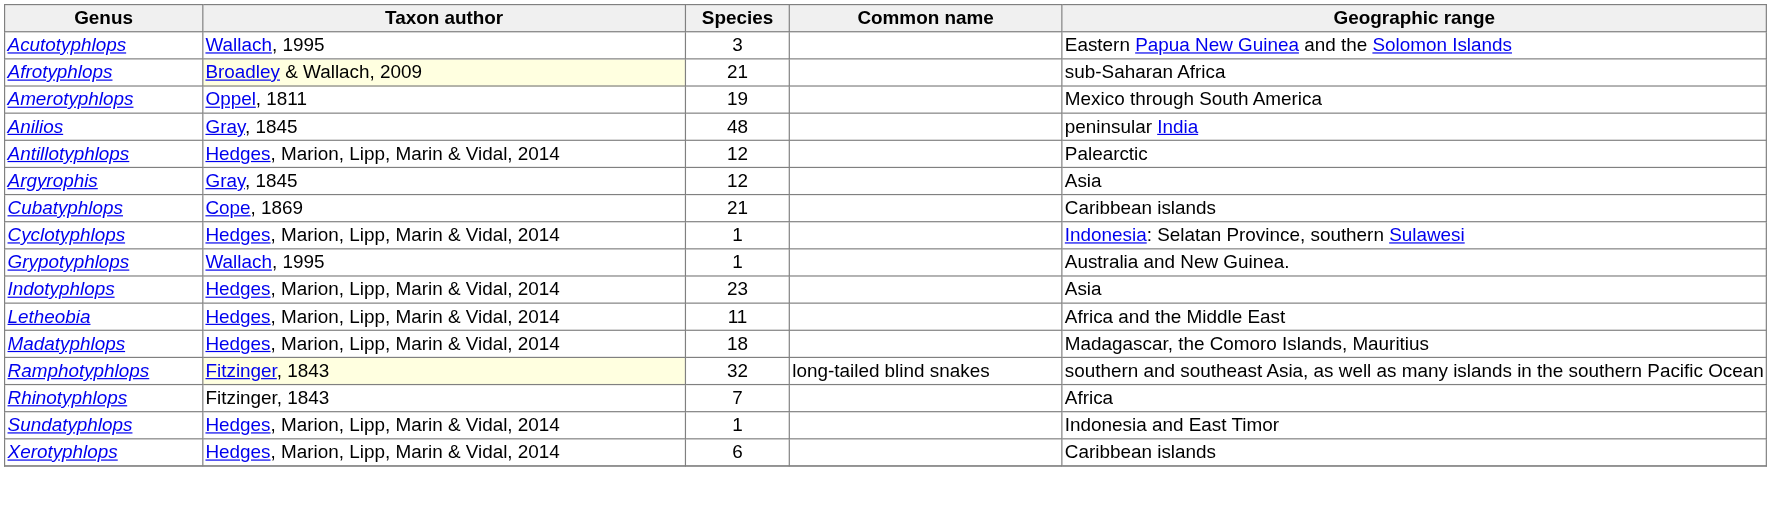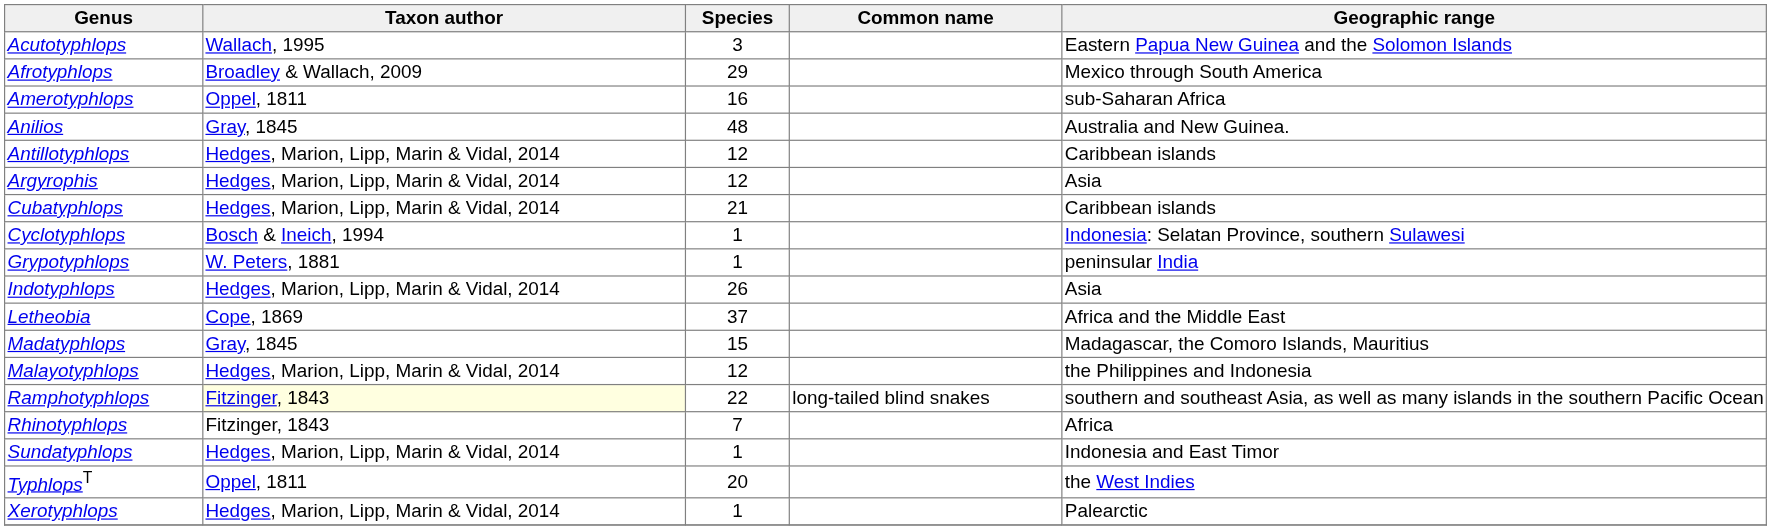Afrotyphlops | Taxon author: lightyellow background -> no background
Afrotyphlops | Species: 21 -> 29
Afrotyphlops | Geographic range: sub-Saharan Africa -> Mexico through South America
Amerotyphlops | Species: 19 -> 16
Amerotyphlops | Geographic range: Mexico through South America -> sub-Saharan Africa
Anilios | Geographic range: peninsular India -> Australia and New Guinea.
Antillotyphlops | Geographic range: Palearctic -> Caribbean islands
Argyrophis | Taxon author: Gray, 1845 -> Hedges, Marion, Lipp, Marin & Vidal, 2014
Cubatyphlops | Taxon author: Cope, 1869 -> Hedges, Marion, Lipp, Marin & Vidal, 2014
Cyclotyphlops | Taxon author: Hedges, Marion, Lipp, Marin & Vidal, 2014 -> Bosch & Ineich, 1994
Grypotyphlops | Taxon author: Wallach, 1995 -> W. Peters, 1881
Grypotyphlops | Geographic range: Australia and New Guinea. -> peninsular India
Indotyphlops | Species: 23 -> 26
Letheobia | Taxon author: Hedges, Marion, Lipp, Marin & Vidal, 2014 -> Cope, 1869
Letheobia | Species: 11 -> 37
Madatyphlops | Taxon author: Hedges, Marion, Lipp, Marin & Vidal, 2014 -> Gray, 1845
Madatyphlops | Species: 18 -> 15
+ row: Malayotyphlops | Hedges, Marion, Lipp, Marin & Vidal, 2014 | 12 | the Philippines and Indonesia
Ramphotyphlops | Species: 32 -> 22
+ row: TyphlopsT | Oppel, 1811 | 20 | the West Indies
Xerotyphlops | Species: 6 -> 1
Xerotyphlops | Geographic range: Caribbean islands -> Palearctic
